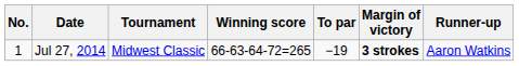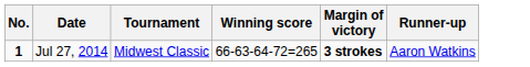- column: To par | −19
Jul 27, 2014 | No.: normal -> bold
